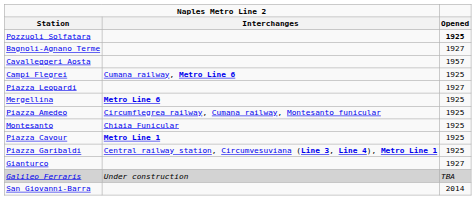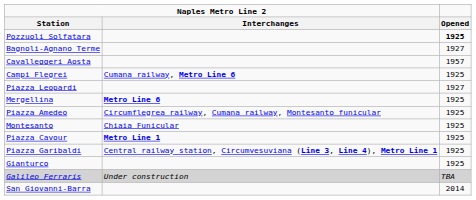Gianturco | Opened: 1927 -> 1925
